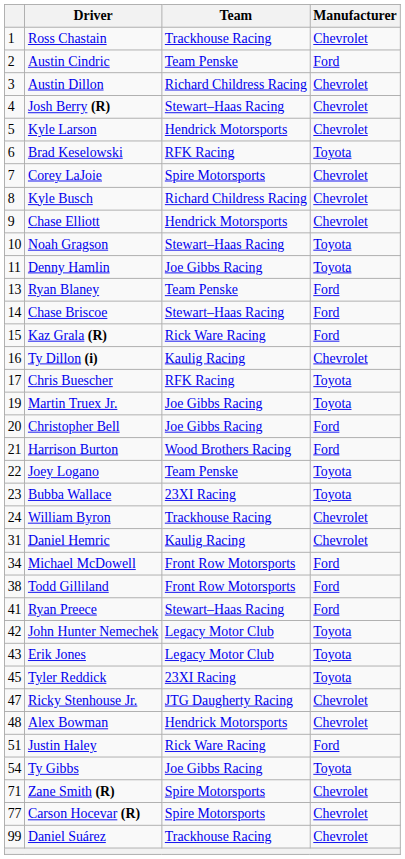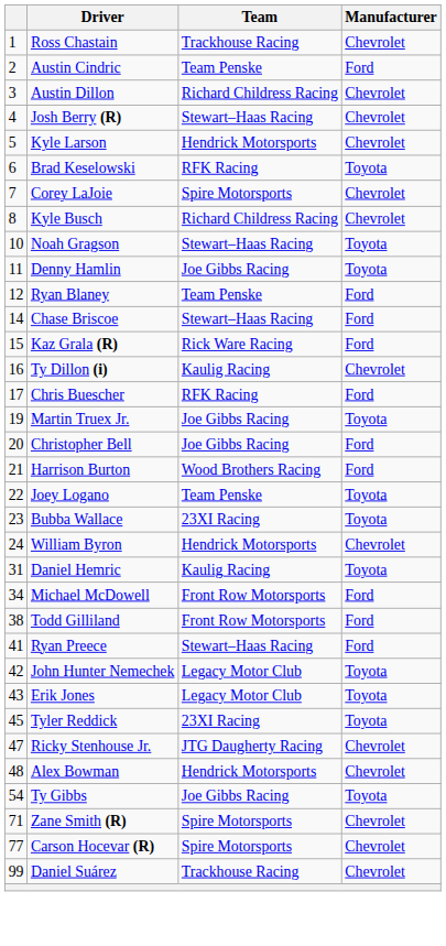- row: 9 | Chase Elliott | Hendrick Motorsports | Chevrolet
Ryan Blaney | column 1: 13 -> 12
Chris Buescher | Manufacturer: Toyota -> Ford
William Byron | Team: Trackhouse Racing -> Hendrick Motorsports
Daniel Hemric | Manufacturer: Chevrolet -> Toyota
- row: 51 | Justin Haley | Rick Ware Racing | Ford
